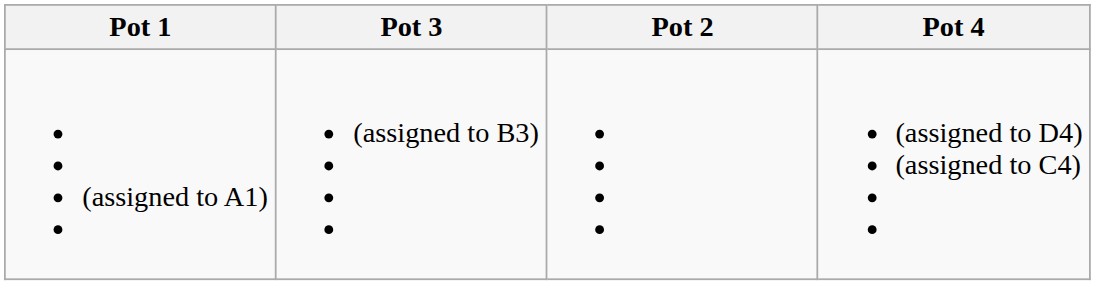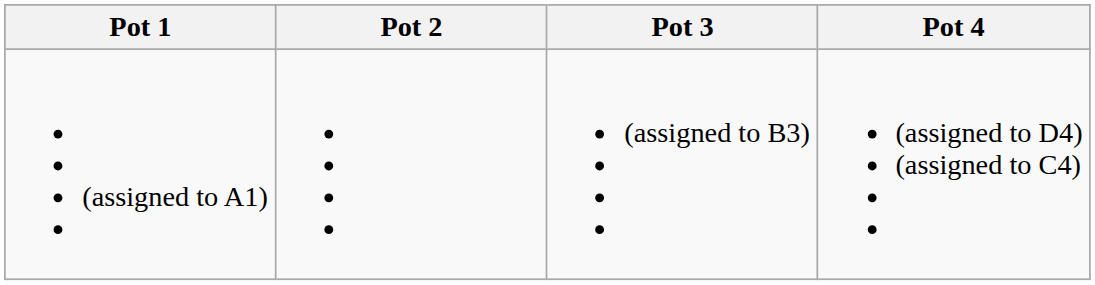columns swapped: Pot 2 <-> Pot 3
